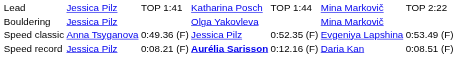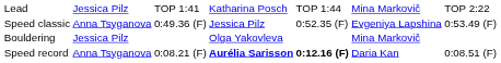rows swapped: Bouldering <-> Speed classic
Speed record | column 2: Jessica Pilz -> Anna Tsyganova
Speed record | column 5: normal -> bold
